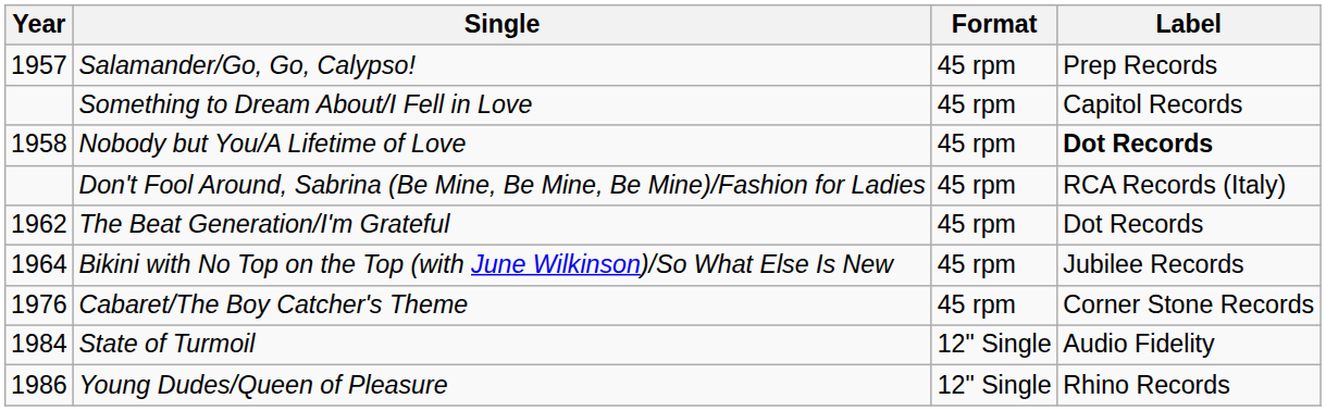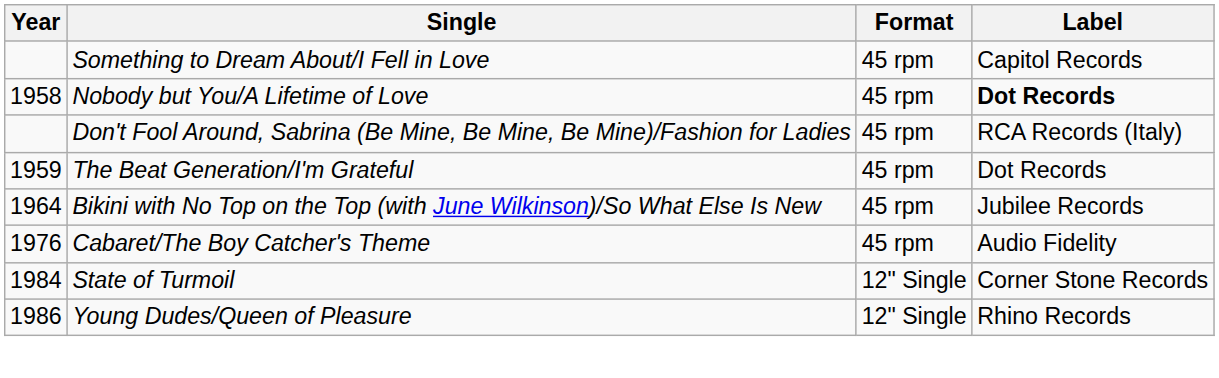- row: 1957 | Salamander/Go, Go, Calypso! | 45 rpm | Prep Records
The Beat Generation/I'm Grateful | Year: 1962 -> 1959
Cabaret/The Boy Catcher's Theme | Label: Corner Stone Records -> Audio Fidelity
State of Turmoil | Label: Audio Fidelity -> Corner Stone Records
